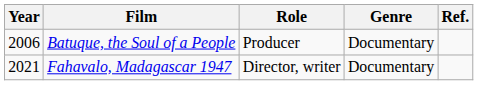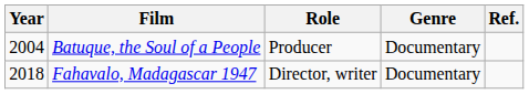Batuque, the Soul of a People | Year: 2006 -> 2004
Fahavalo, Madagascar 1947 | Year: 2021 -> 2018
